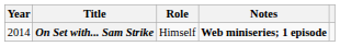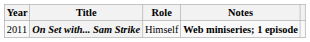On Set with... Sam Strike | Year: 2014 -> 2011
